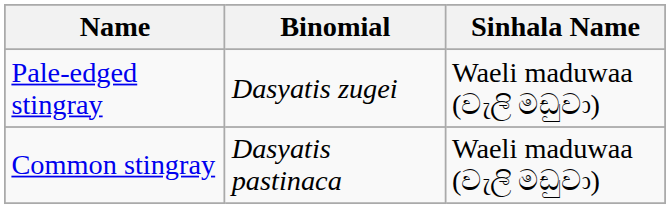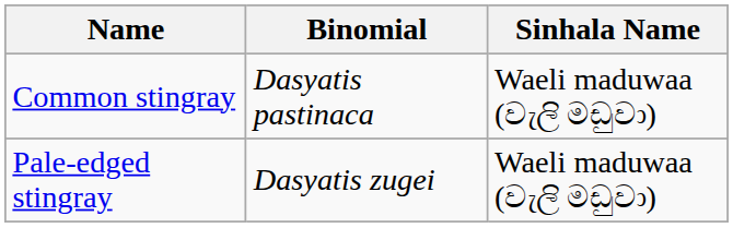rows swapped: Common stingray <-> Pale-edged stingray
